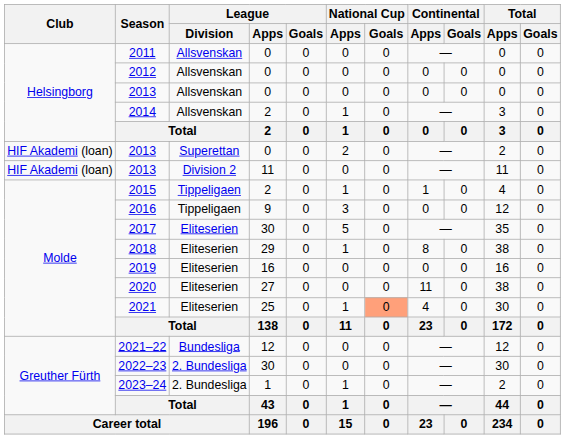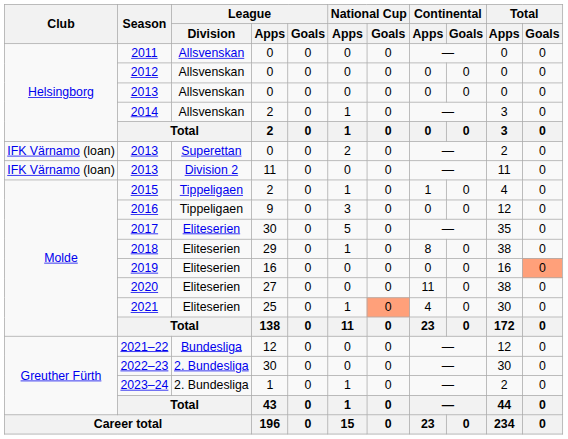2013 / Superettan | Club: HIF Akademi (loan) -> IFK Värnamo (loan)
2013 / Division 2 | Club: HIF Akademi (loan) -> IFK Värnamo (loan)
2019 | Total / Goals: no background -> lightsalmon background
